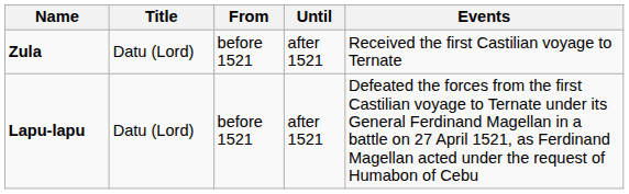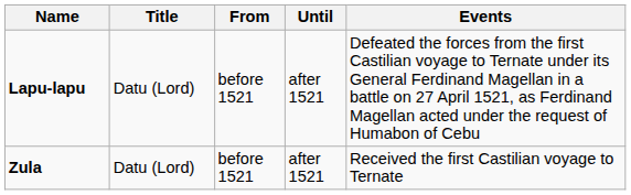rows swapped: Zula <-> Lapu-lapu
